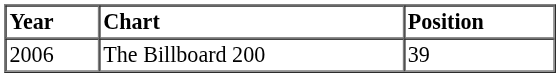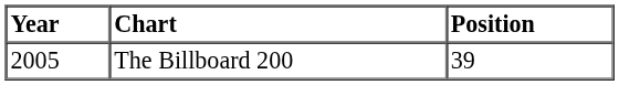The Billboard 200 | Year: 2006 -> 2005
